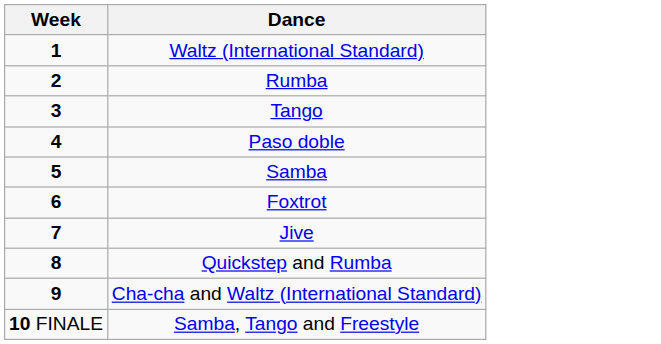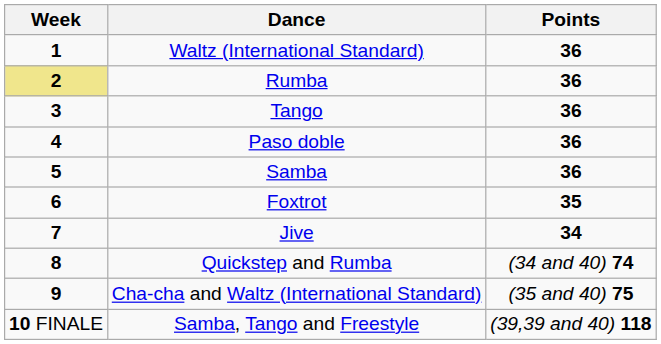+ column: Points | 36 | 36 | 36 | 36 | 36 | 35 | 34 | (34 and 40) 74 | (35 and 40) 75 | (39,39 and 40) 118
Rumba | Week: no background -> khaki background
